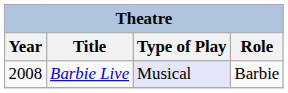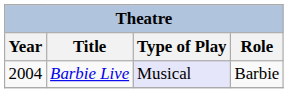Barbie Live | Year: 2008 -> 2004
